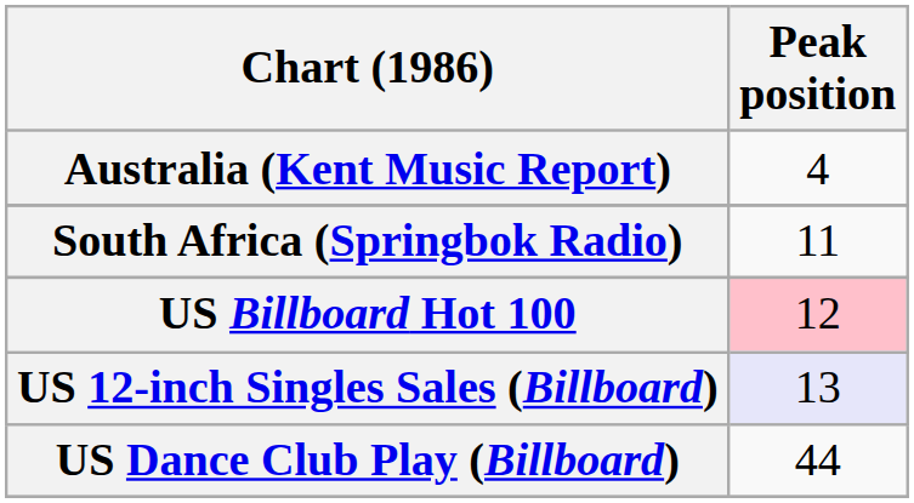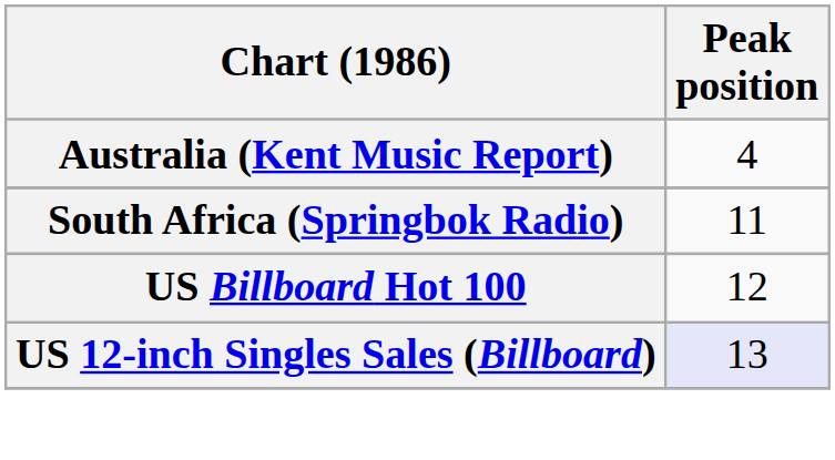US Billboard Hot 100 | Peak position: pink background -> no background
- row: US Dance Club Play (Billboard) | 44
